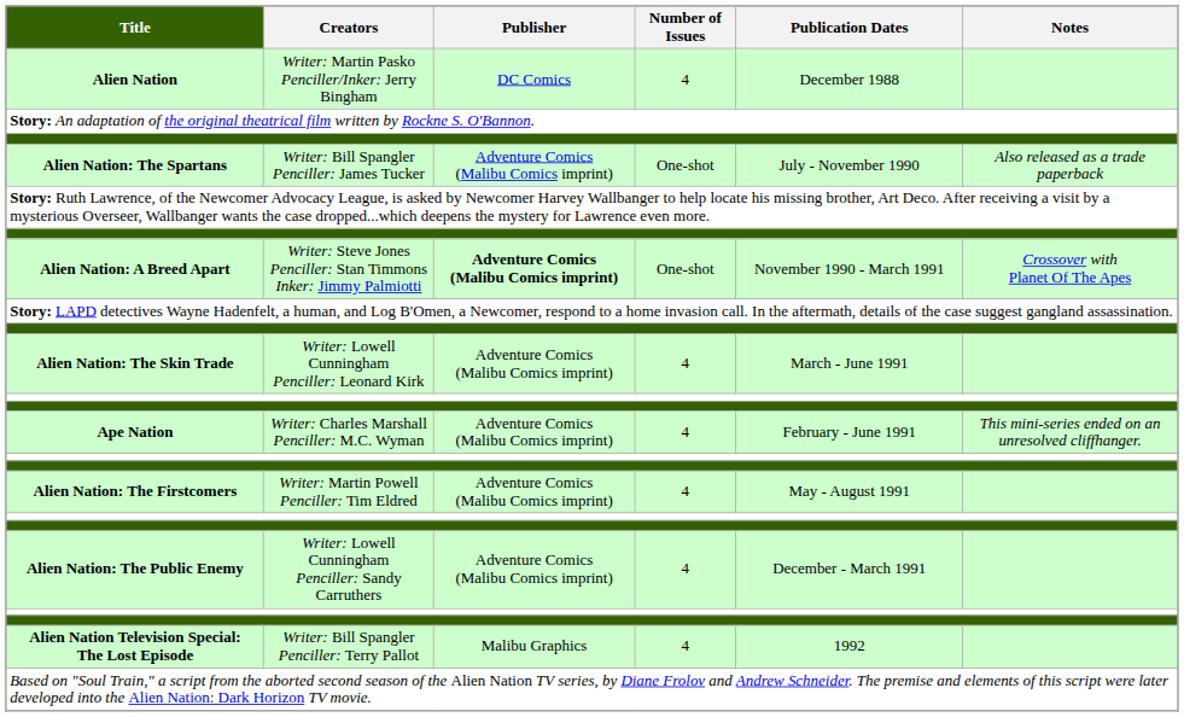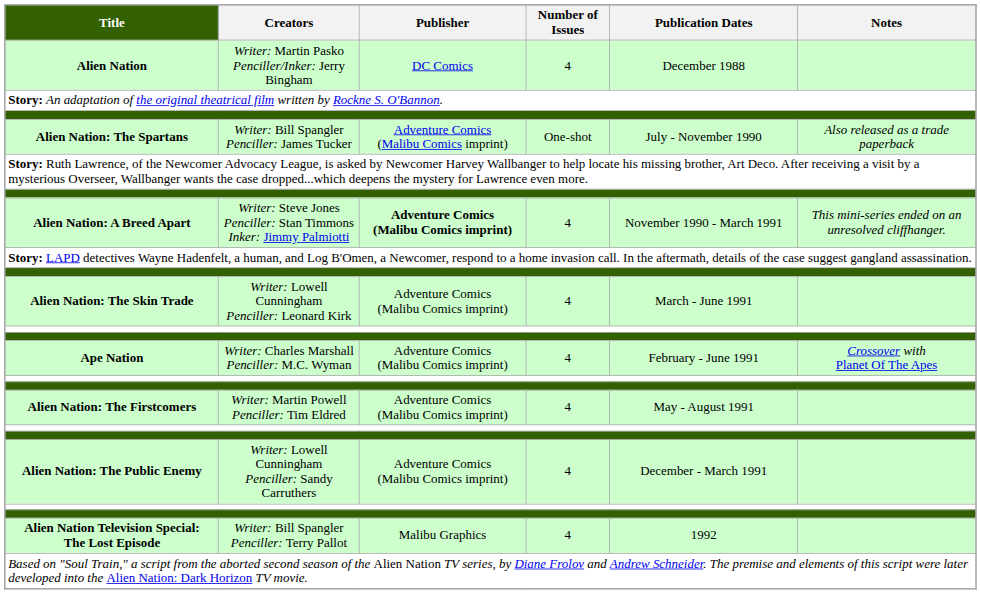Alien Nation: A Breed Apart | Number of Issues: One-shot -> 4
Alien Nation: A Breed Apart | Notes: Crossover with Planet Of The Apes -> This mini-series ended on an unresolved cliffhanger.
Ape Nation | Notes: This mini-series ended on an unresolved cliffhanger. -> Crossover with Planet Of The Apes
